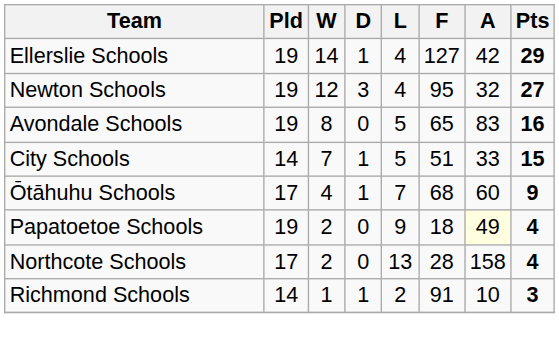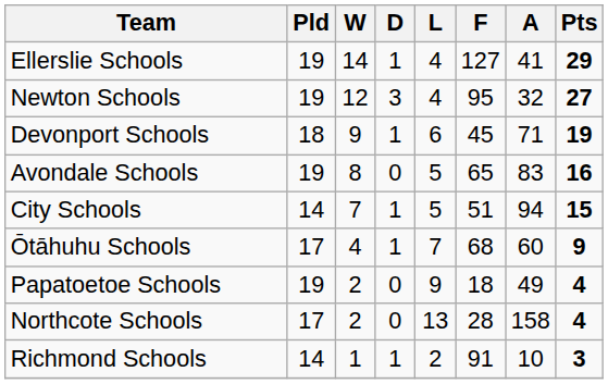Ellerslie Schools | A: 42 -> 41
+ row: Devonport Schools | 18 | 9 | 1 | 6 | 45 | 71 | 19
City Schools | A: 33 -> 94
Papatoetoe Schools | A: lightyellow background -> no background
